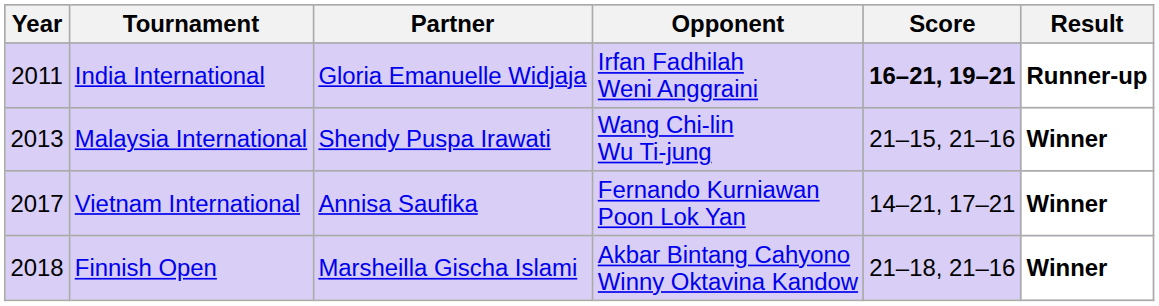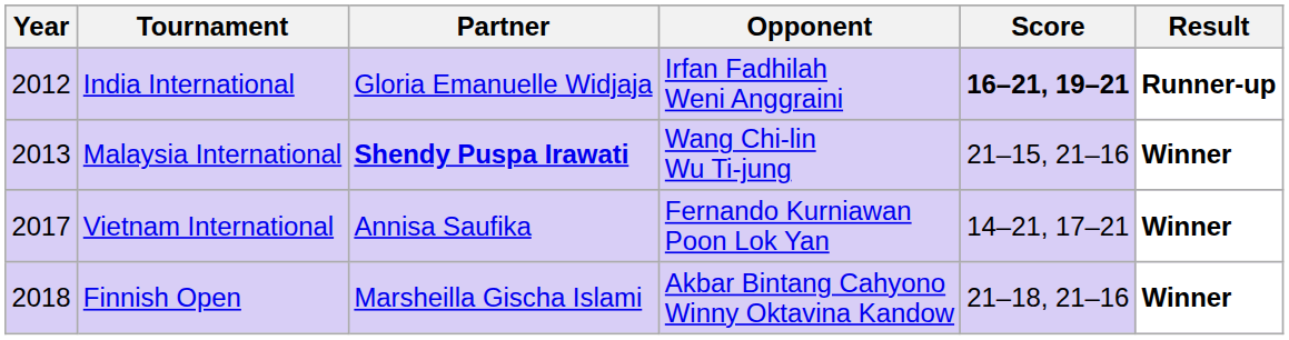India International | Year: 2011 -> 2012
Malaysia International | Partner: normal -> bold
